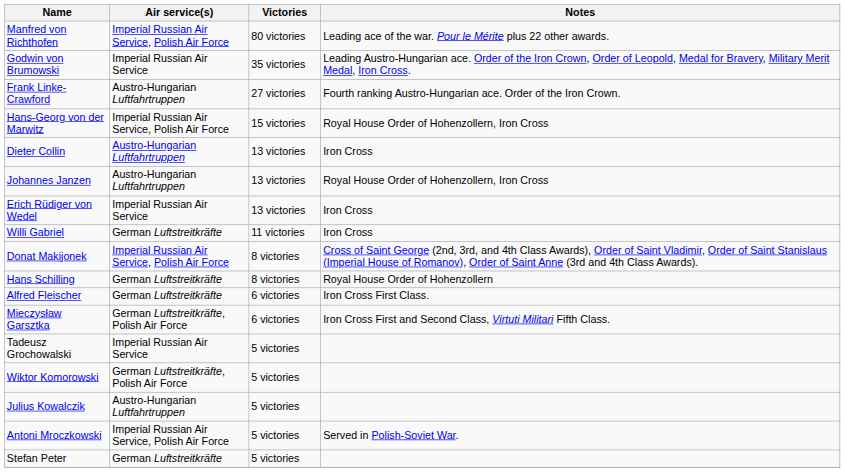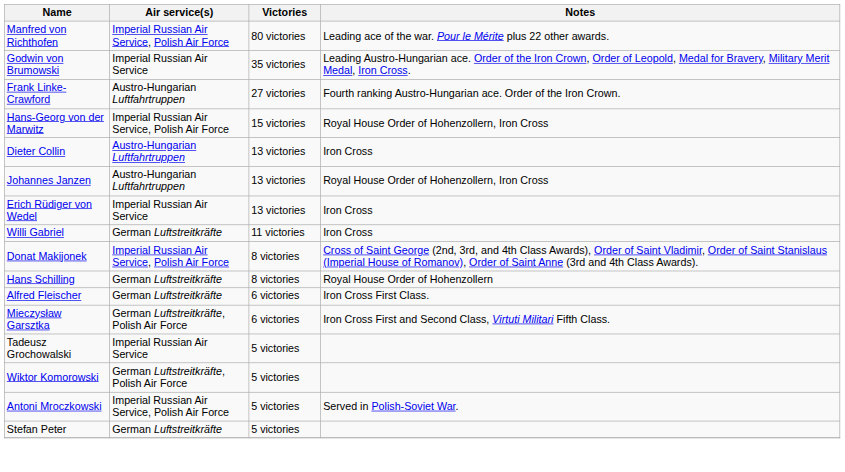- row: Julius Kowalczik | Austro-Hungarian Luftfahrtruppen | 5 victories
